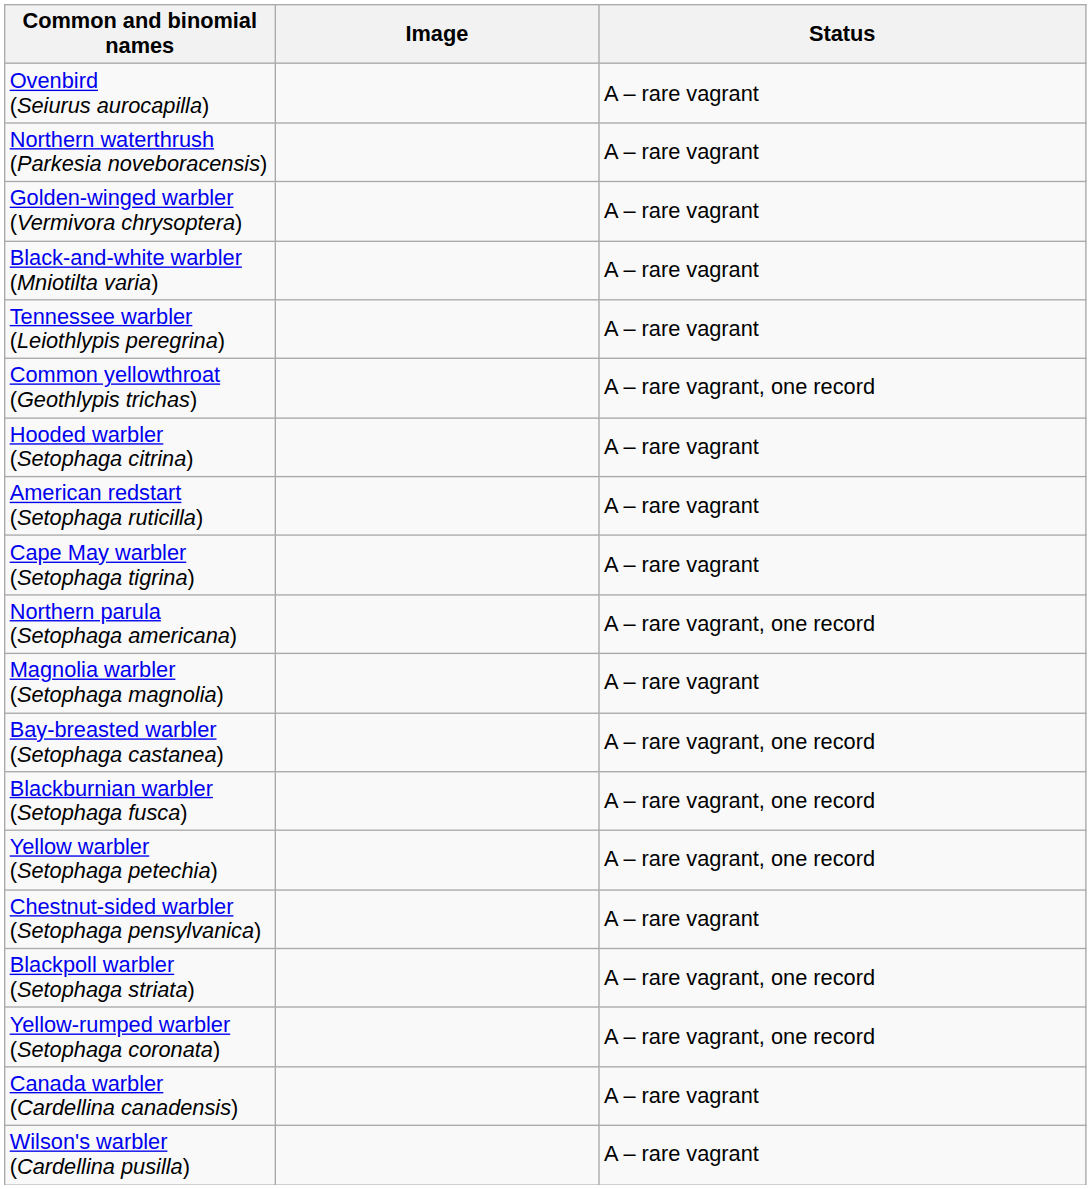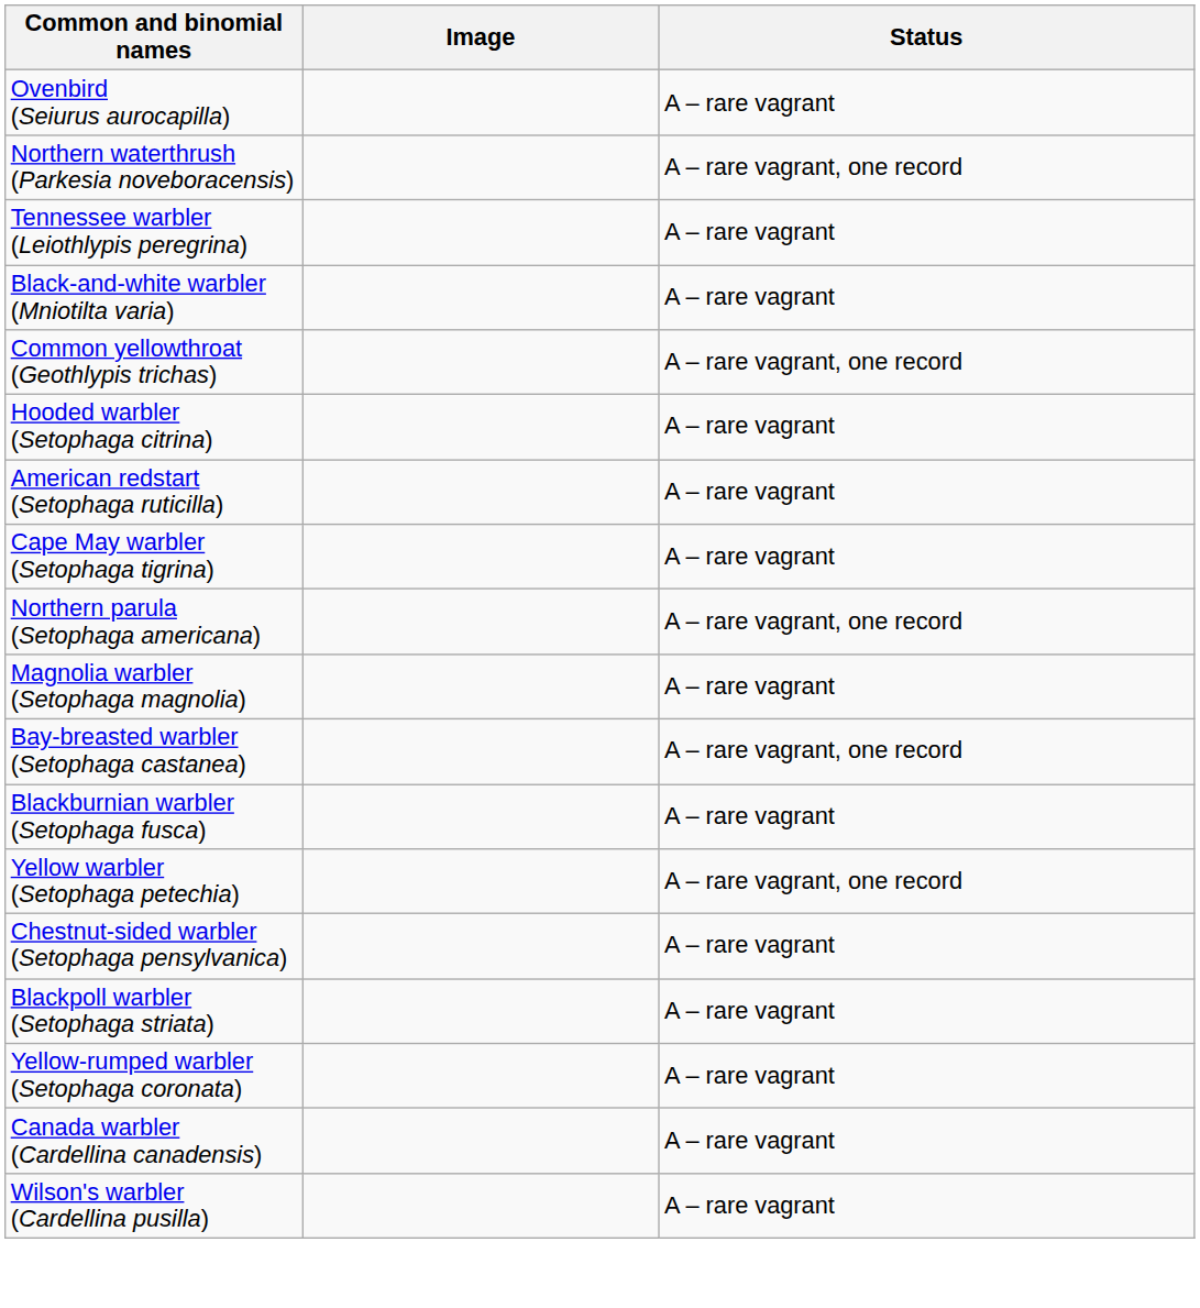Northern waterthrush (Parkesia noveboracensis) | Status: A – rare vagrant -> A – rare vagrant, one record
- row: Golden-winged warbler (Vermivora chrysoptera) | A – rare vagrant
rows swapped: Black-and-white warbler (Mniotilta varia) <-> Tennessee warbler (Leiothlypis peregrina)
Blackburnian warbler (Setophaga fusca) | Status: A – rare vagrant, one record -> A – rare vagrant
Blackpoll warbler (Setophaga striata) | Status: A – rare vagrant, one record -> A – rare vagrant
Yellow-rumped warbler (Setophaga coronata) | Status: A – rare vagrant, one record -> A – rare vagrant
